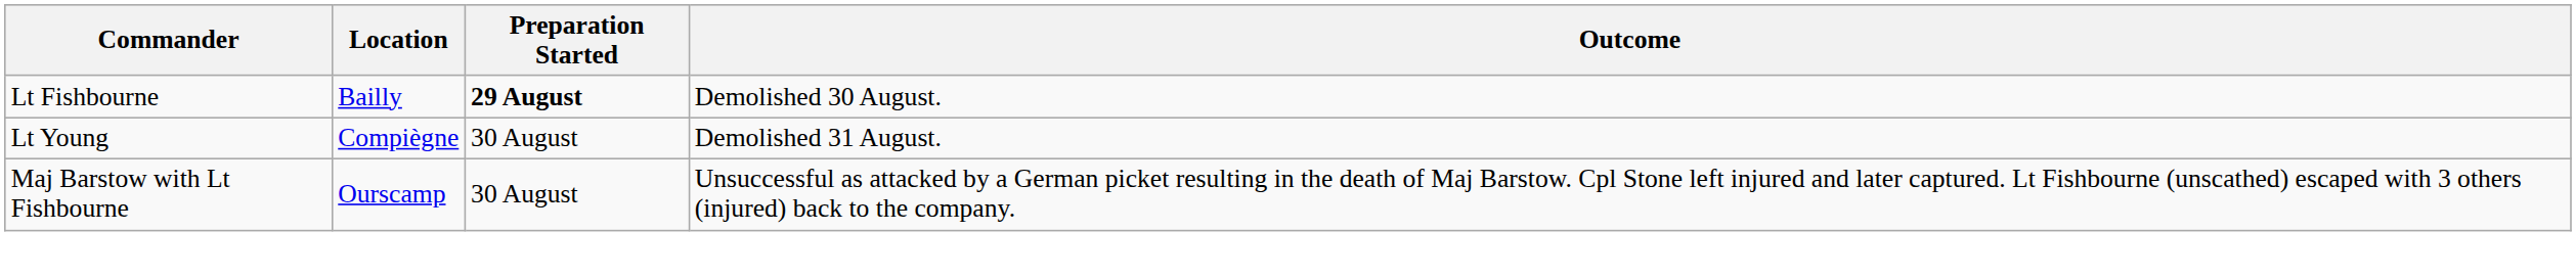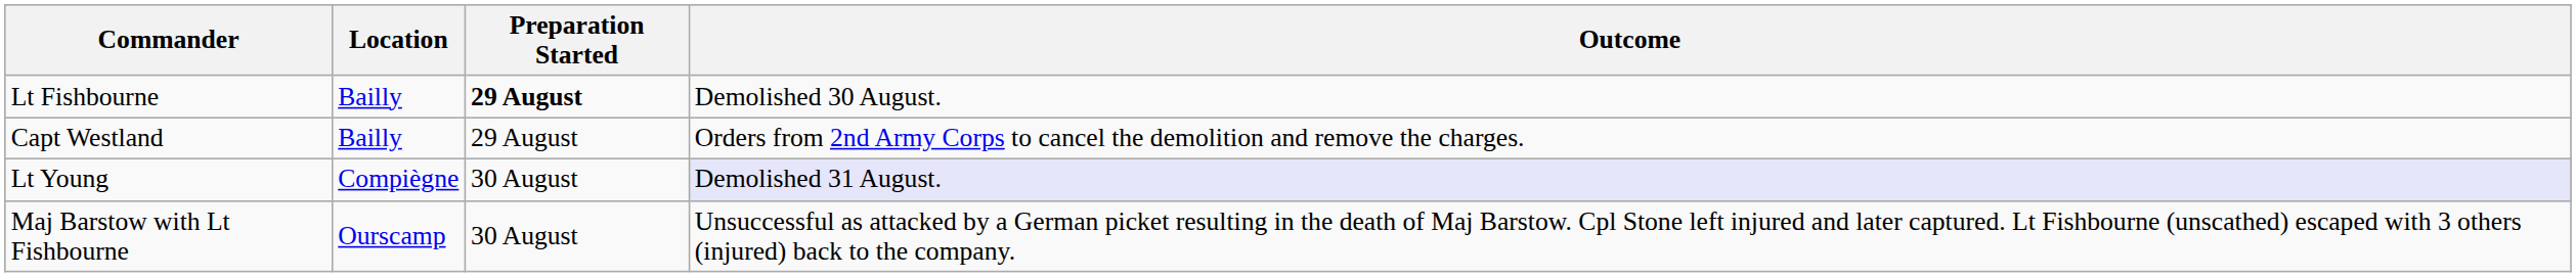+ row: Capt Westland | Bailly | 29 August | Orders from 2nd Army Corps to cancel the demolition and remove the charges.
Lt Young | Outcome: no background -> lavender background
